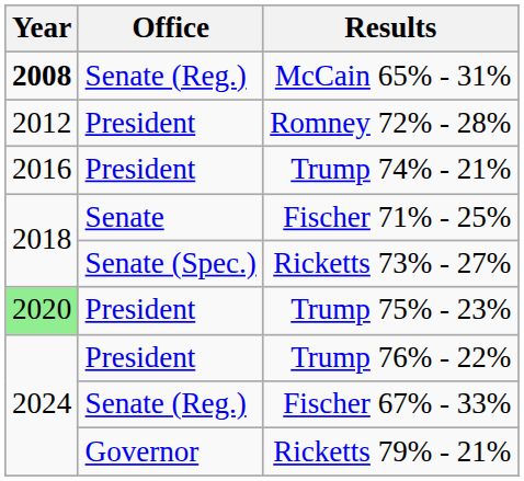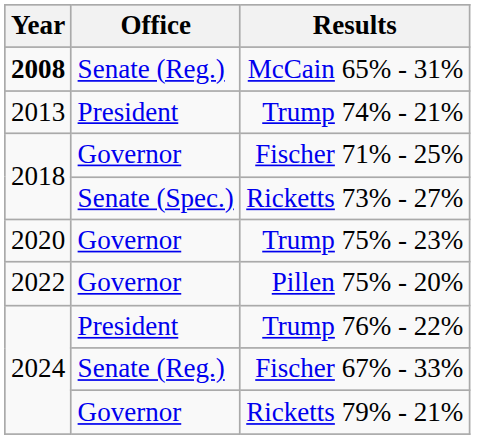- row: 2012 | President | Romney 72% - 28%
Trump 74% - 21% | Year: 2016 -> 2013
Fischer 71% - 25% | Office: Senate -> Governor
Trump 75% - 23% | Year: lightgreen background -> no background
Trump 75% - 23% | Office: President -> Governor
+ row: 2022 | Governor | Pillen 75% - 20%
